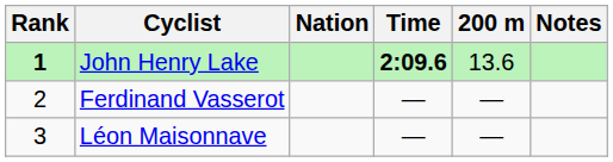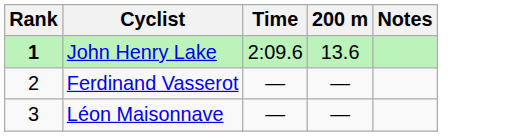- column: Nation
John Henry Lake | Time: bold -> normal
